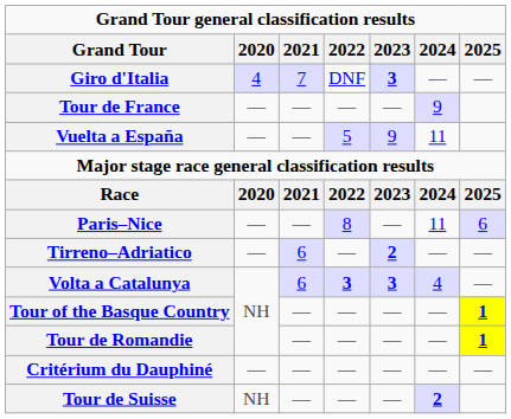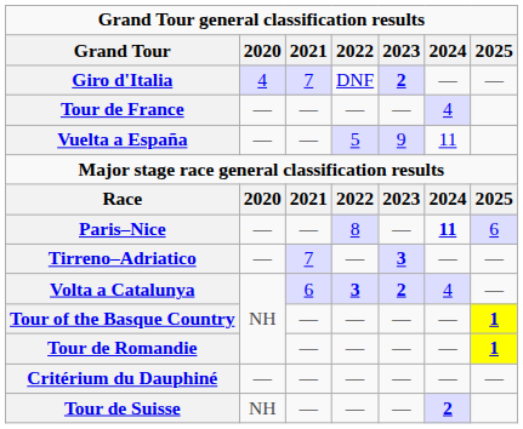Giro d'Italia | 2023: 3 -> 2
Tour de France | 2024: 9 -> 4
Paris–Nice | 2024: normal -> bold
Tirreno–Adriatico | 2021: 6 -> 7
Tirreno–Adriatico | 2023: 2 -> 3
Volta a Catalunya | 2023: 3 -> 2
